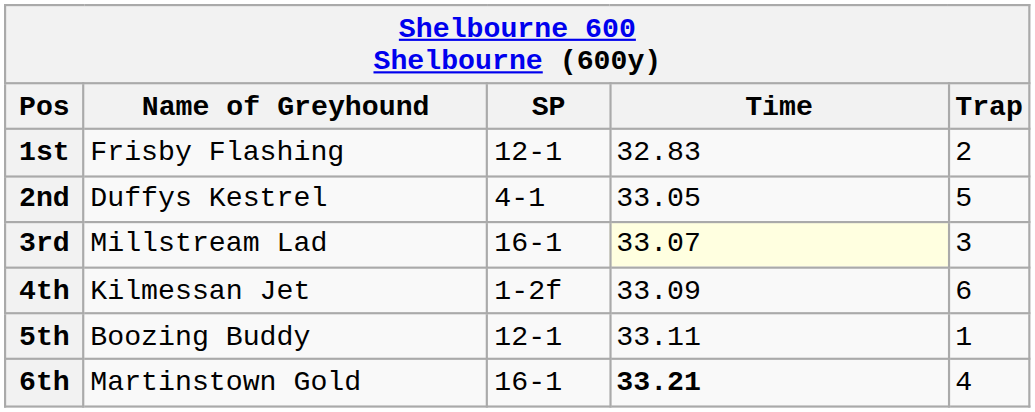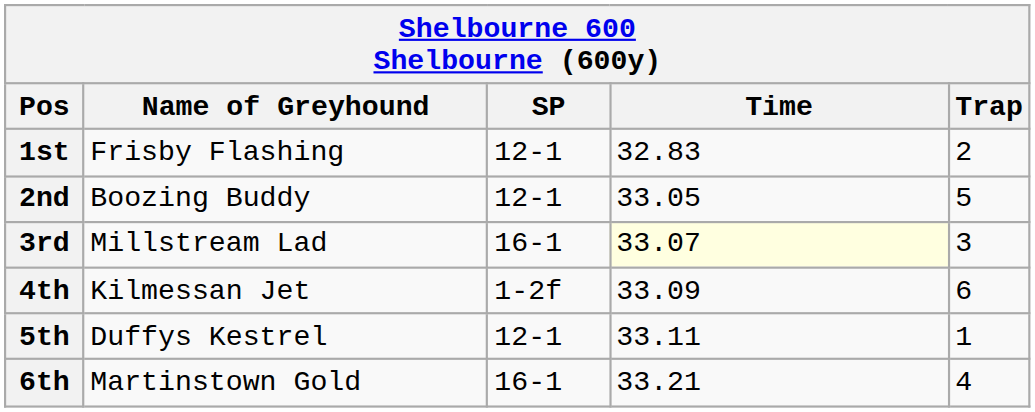2nd | Name of Greyhound: Duffys Kestrel -> Boozing Buddy
2nd | SP: 4-1 -> 12-1
5th | Name of Greyhound: Boozing Buddy -> Duffys Kestrel
6th | Time: bold -> normal
